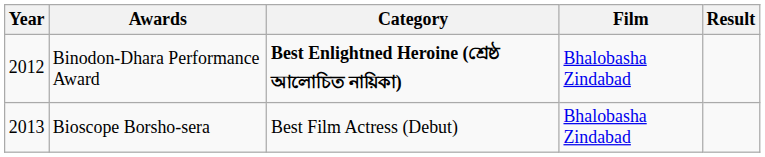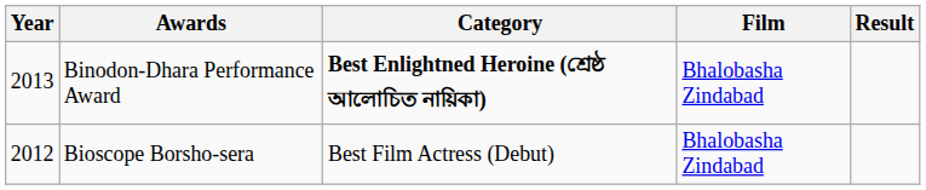Binodon-Dhara Performance Award | Year: 2012 -> 2013
Bioscope Borsho-sera | Year: 2013 -> 2012
